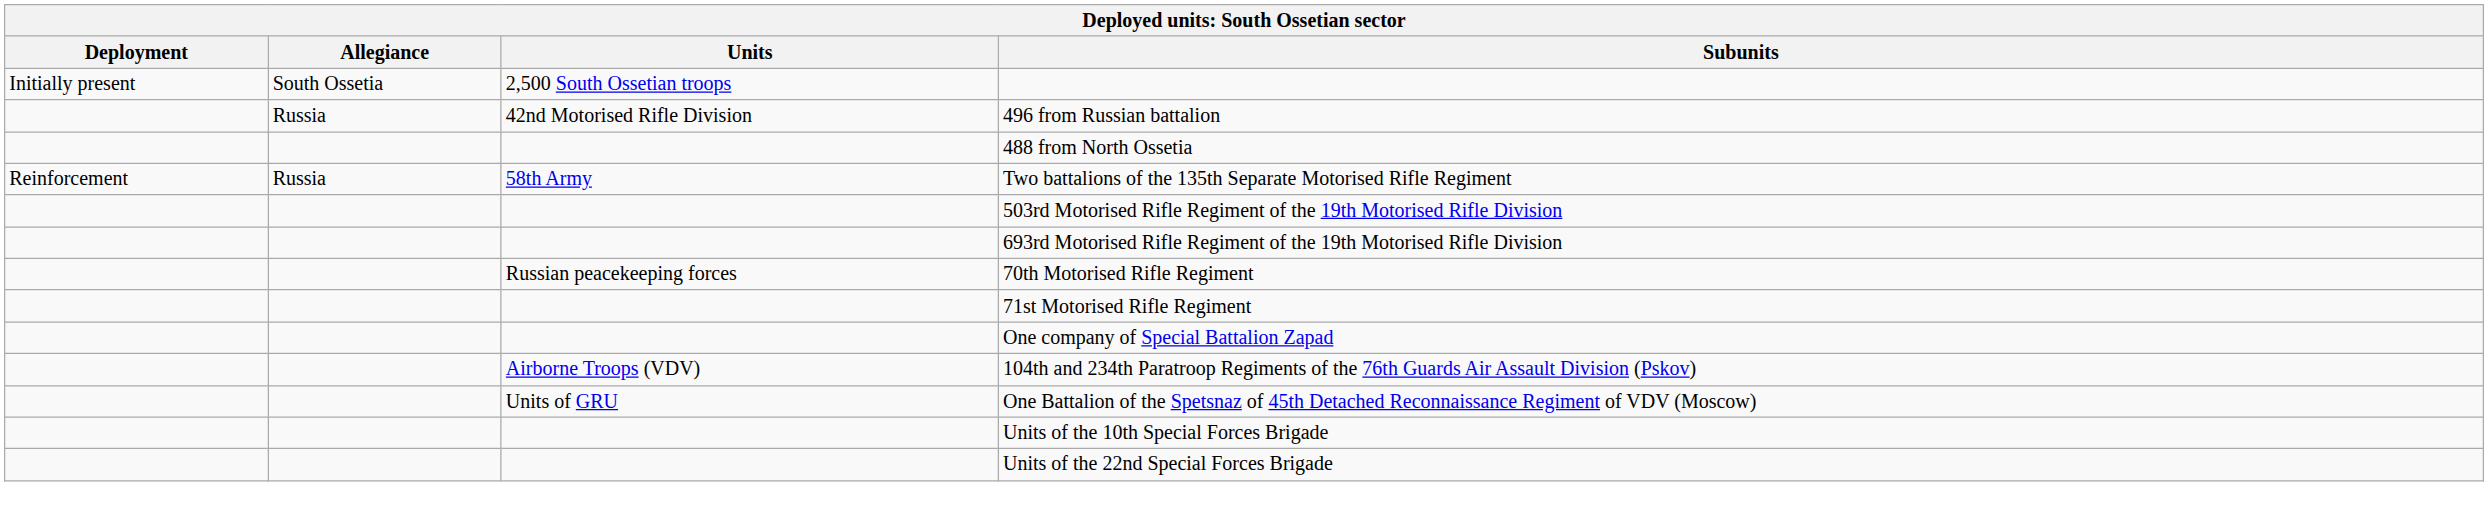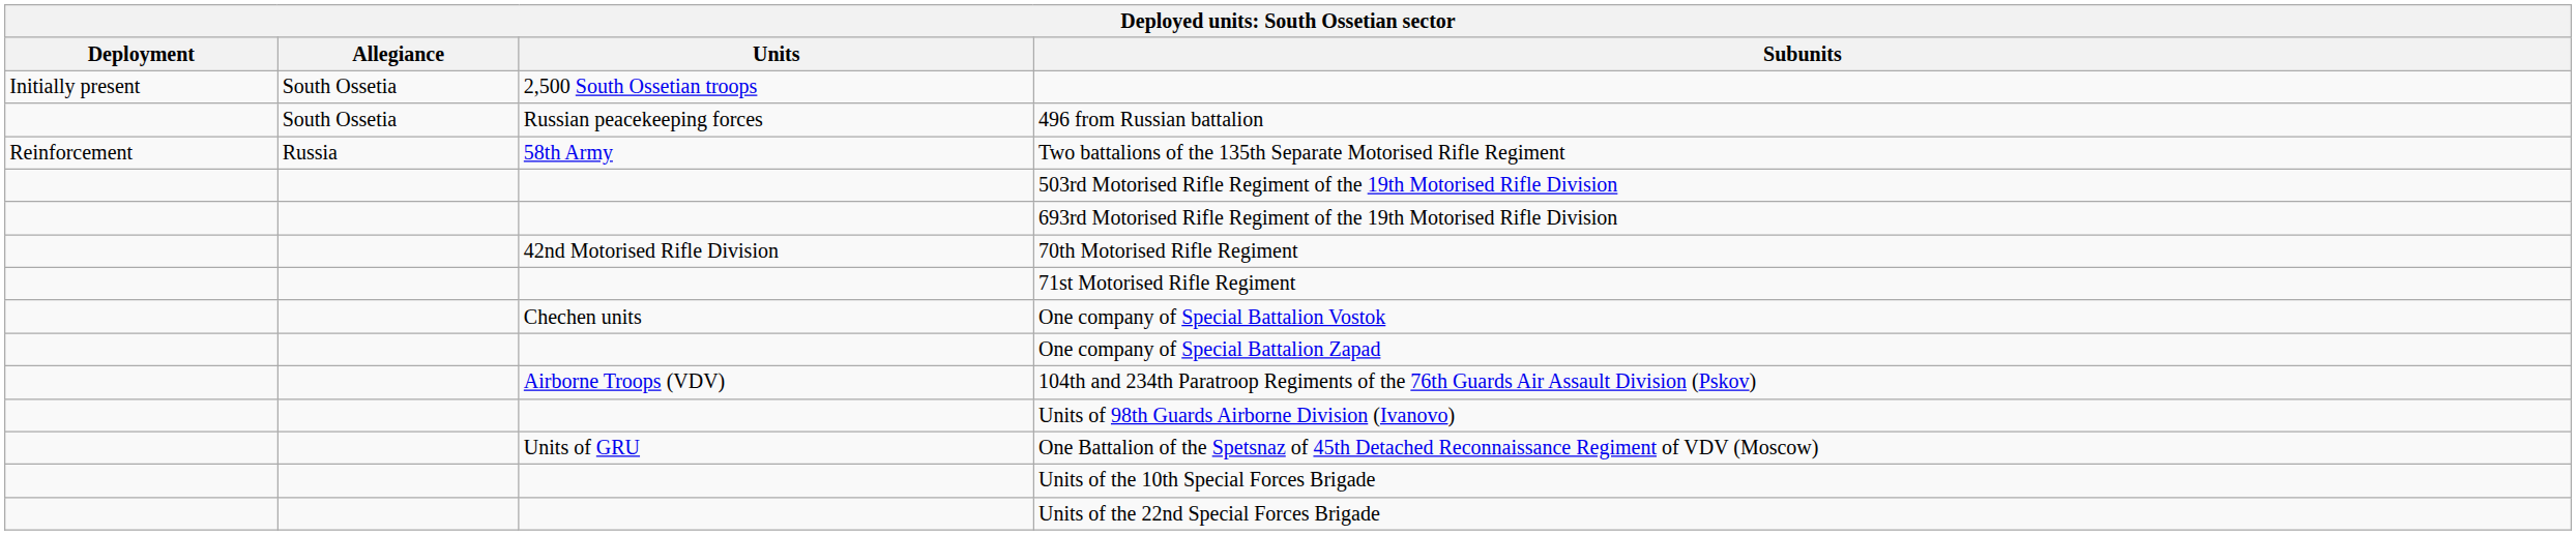496 from Russian battalion | Allegiance: Russia -> South Ossetia
496 from Russian battalion | Units: 42nd Motorised Rifle Division -> Russian peacekeeping forces
- row: 488 from North Ossetia
70th Motorised Rifle Regiment | Units: Russian peacekeeping forces -> 42nd Motorised Rifle Division
+ row: Chechen units | One company of Special Battalion Vostok
+ row: Units of 98th Guards Airborne Division (Ivanovo)
